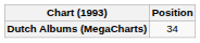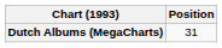Dutch Albums (MegaCharts) | Position: 34 -> 31
